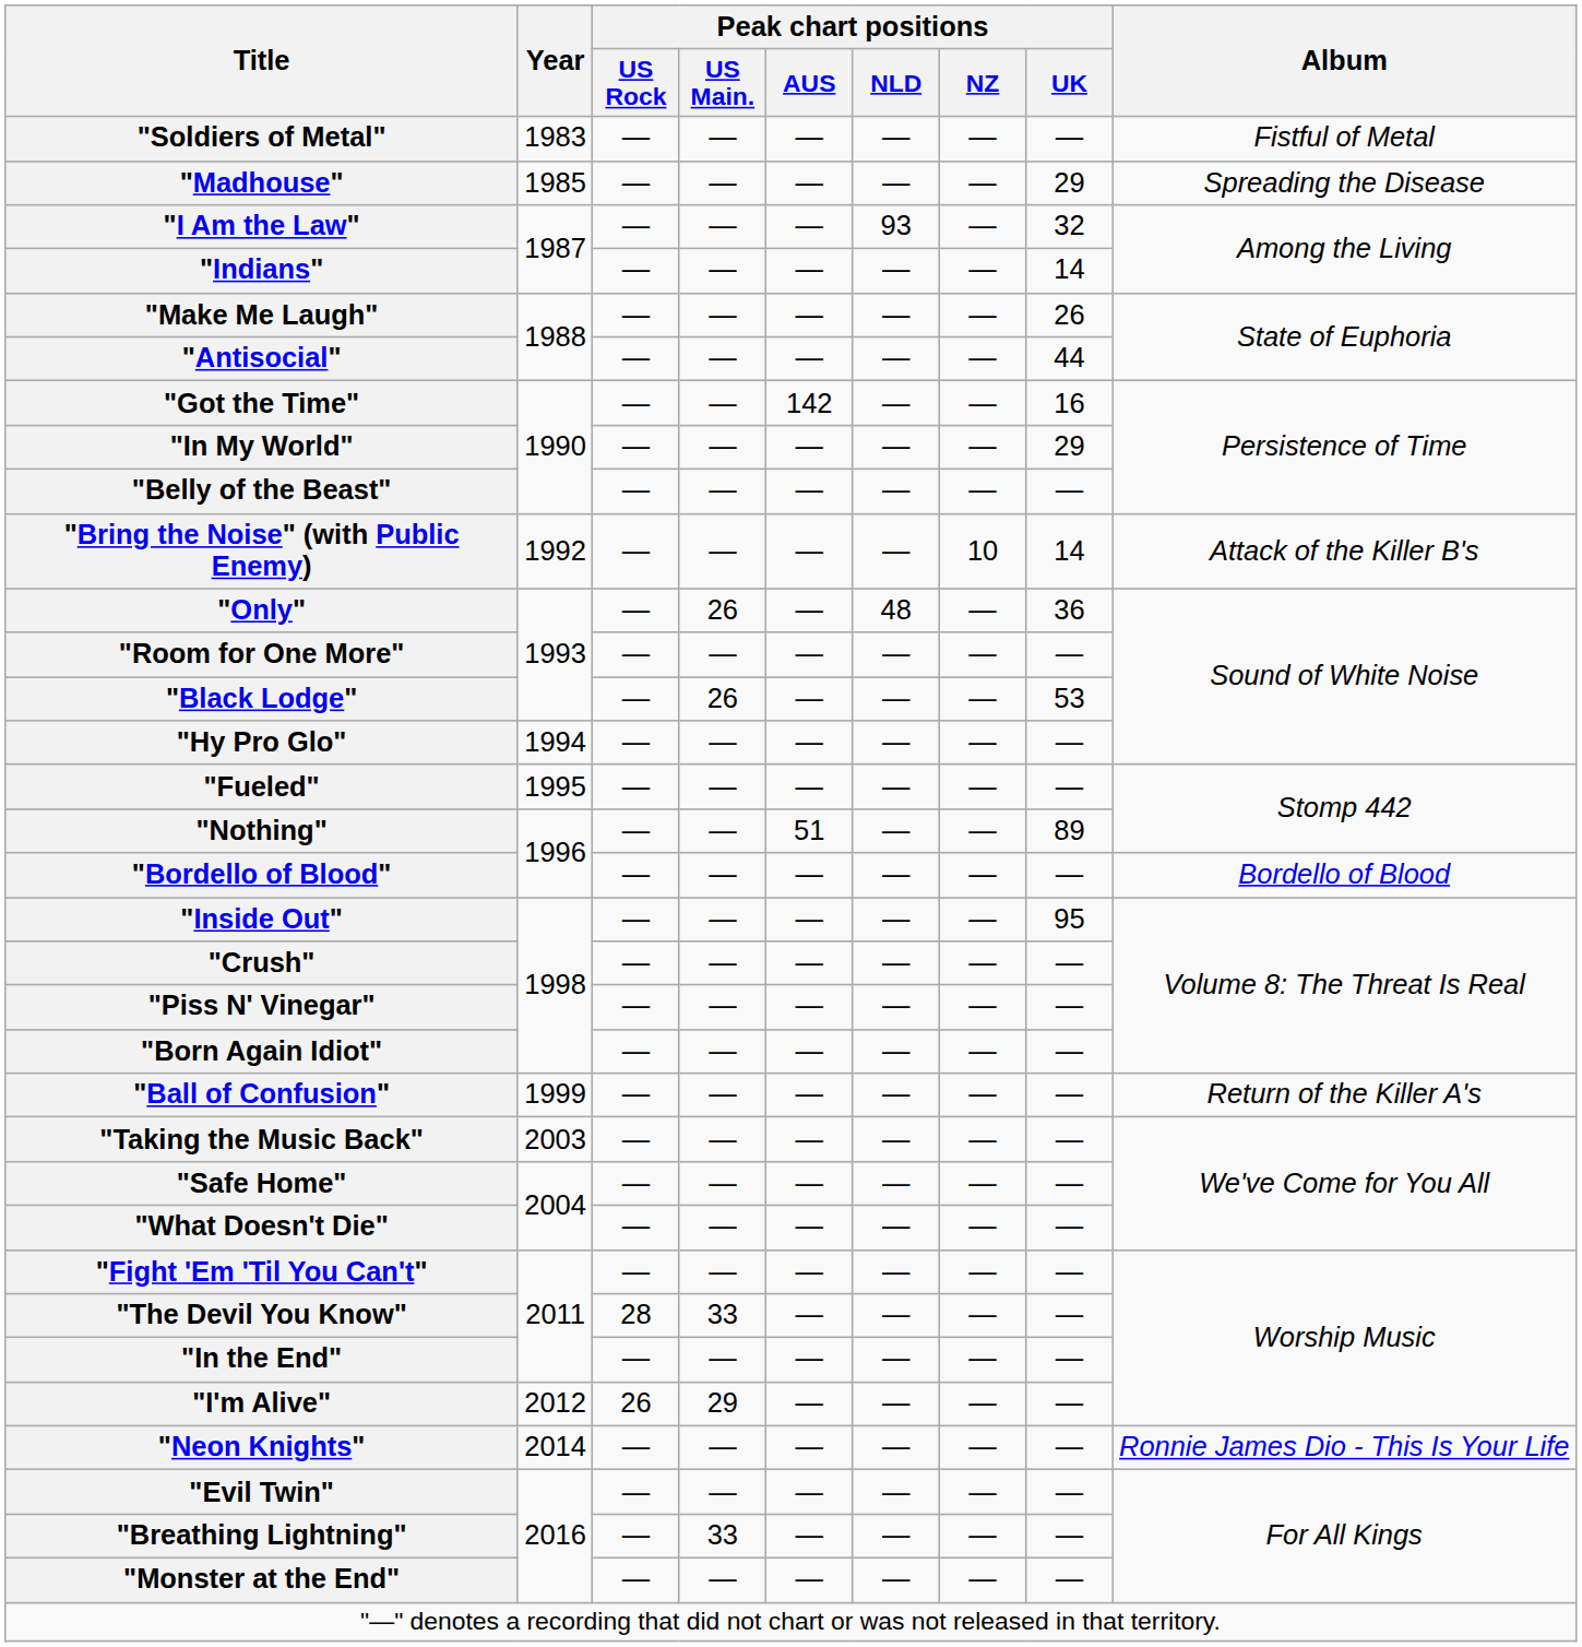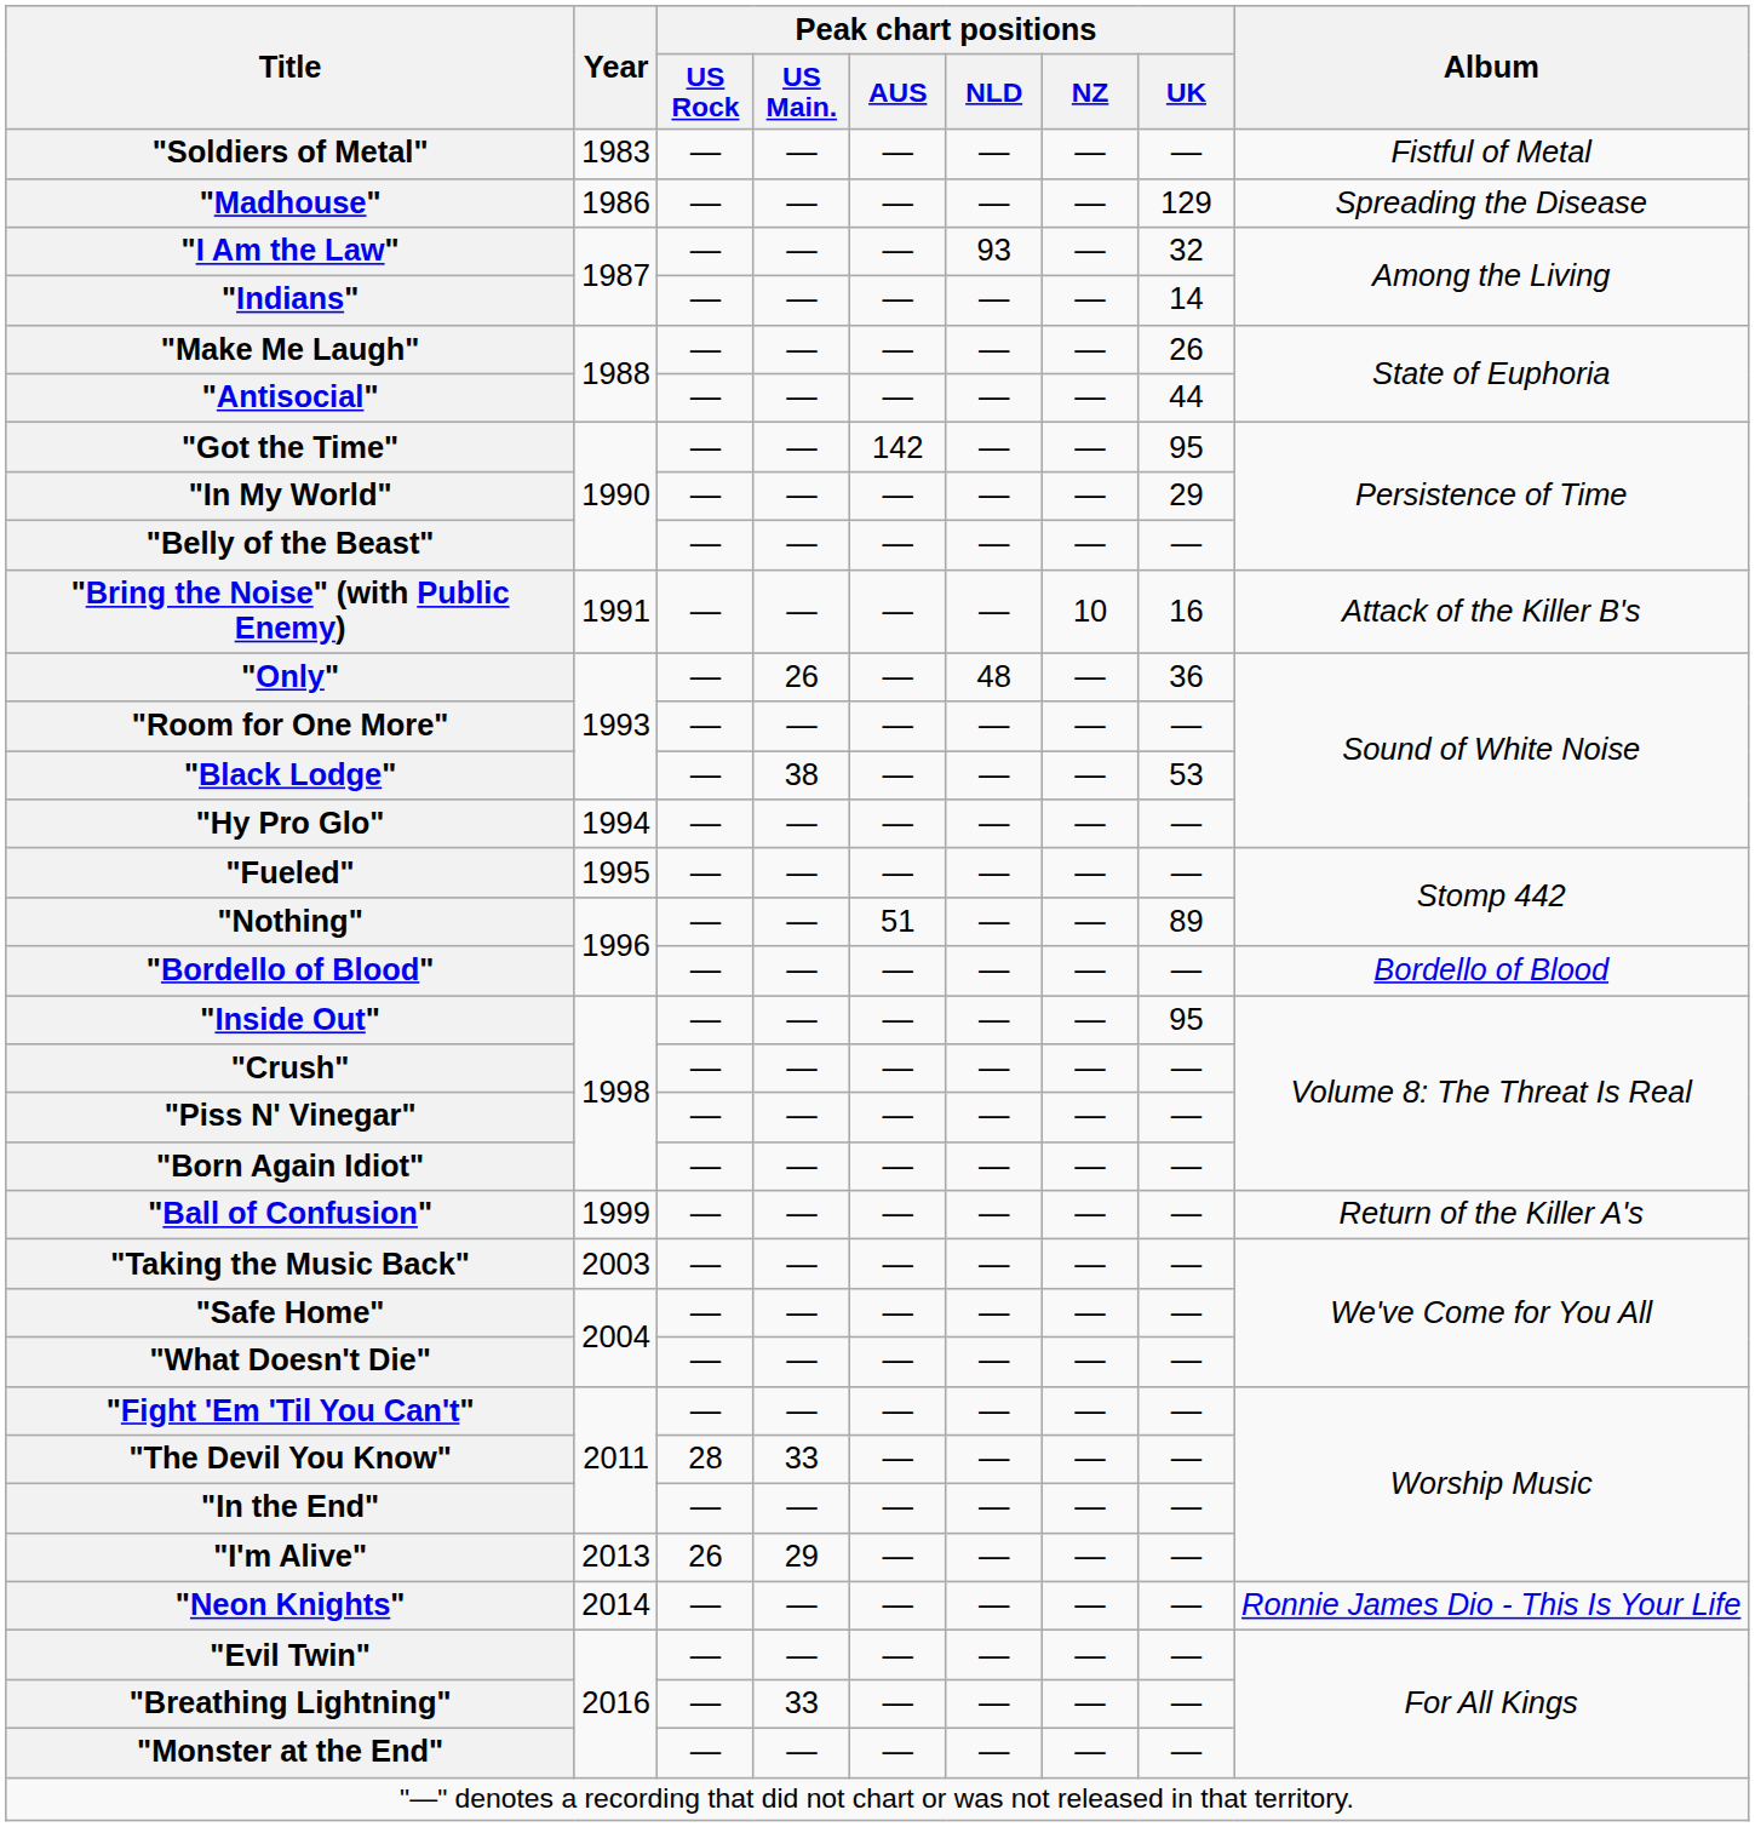"Madhouse" | Year: 1985 -> 1986
"Madhouse" | Peak chart positions / UK: 29 -> 129
"Got the Time" | Peak chart positions / UK: 16 -> 95
"Bring the Noise" (with Public Enemy) | Year: 1992 -> 1991
"Bring the Noise" (with Public Enemy) | Peak chart positions / UK: 14 -> 16
"Black Lodge" | Peak chart positions / US Main.: 26 -> 38
"I'm Alive" | Year: 2012 -> 2013
